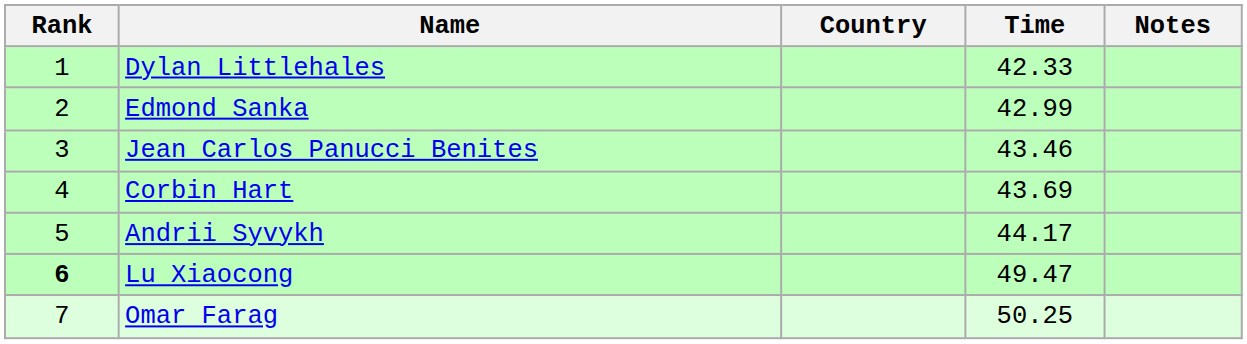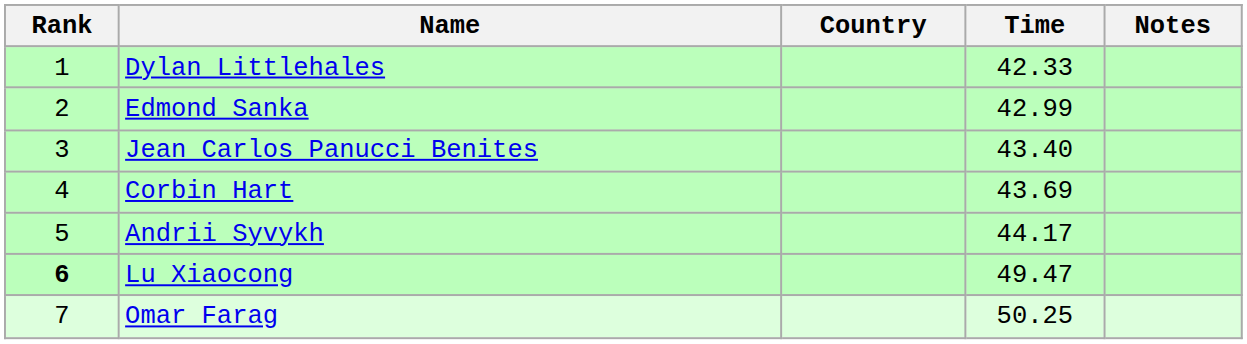Jean Carlos Panucci Benites | Time: 43.46 -> 43.40
